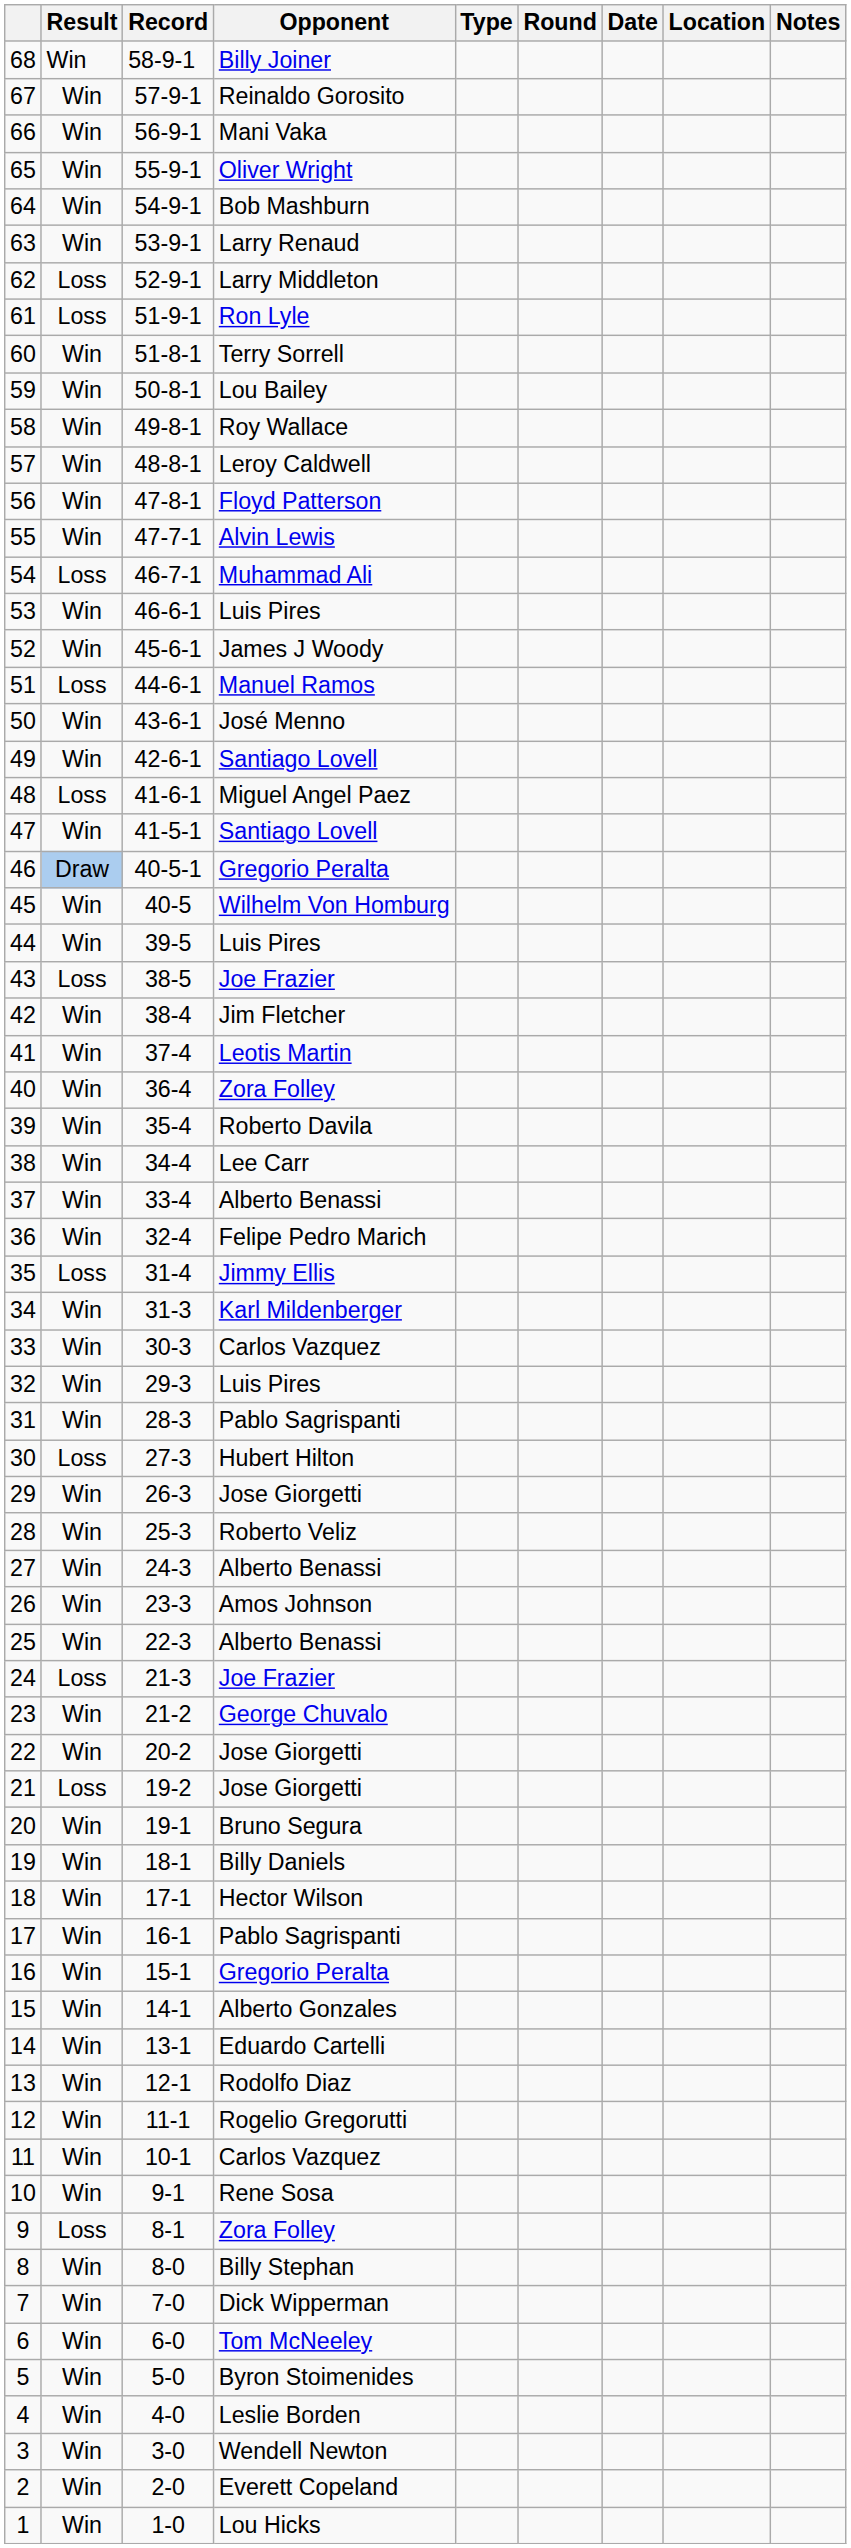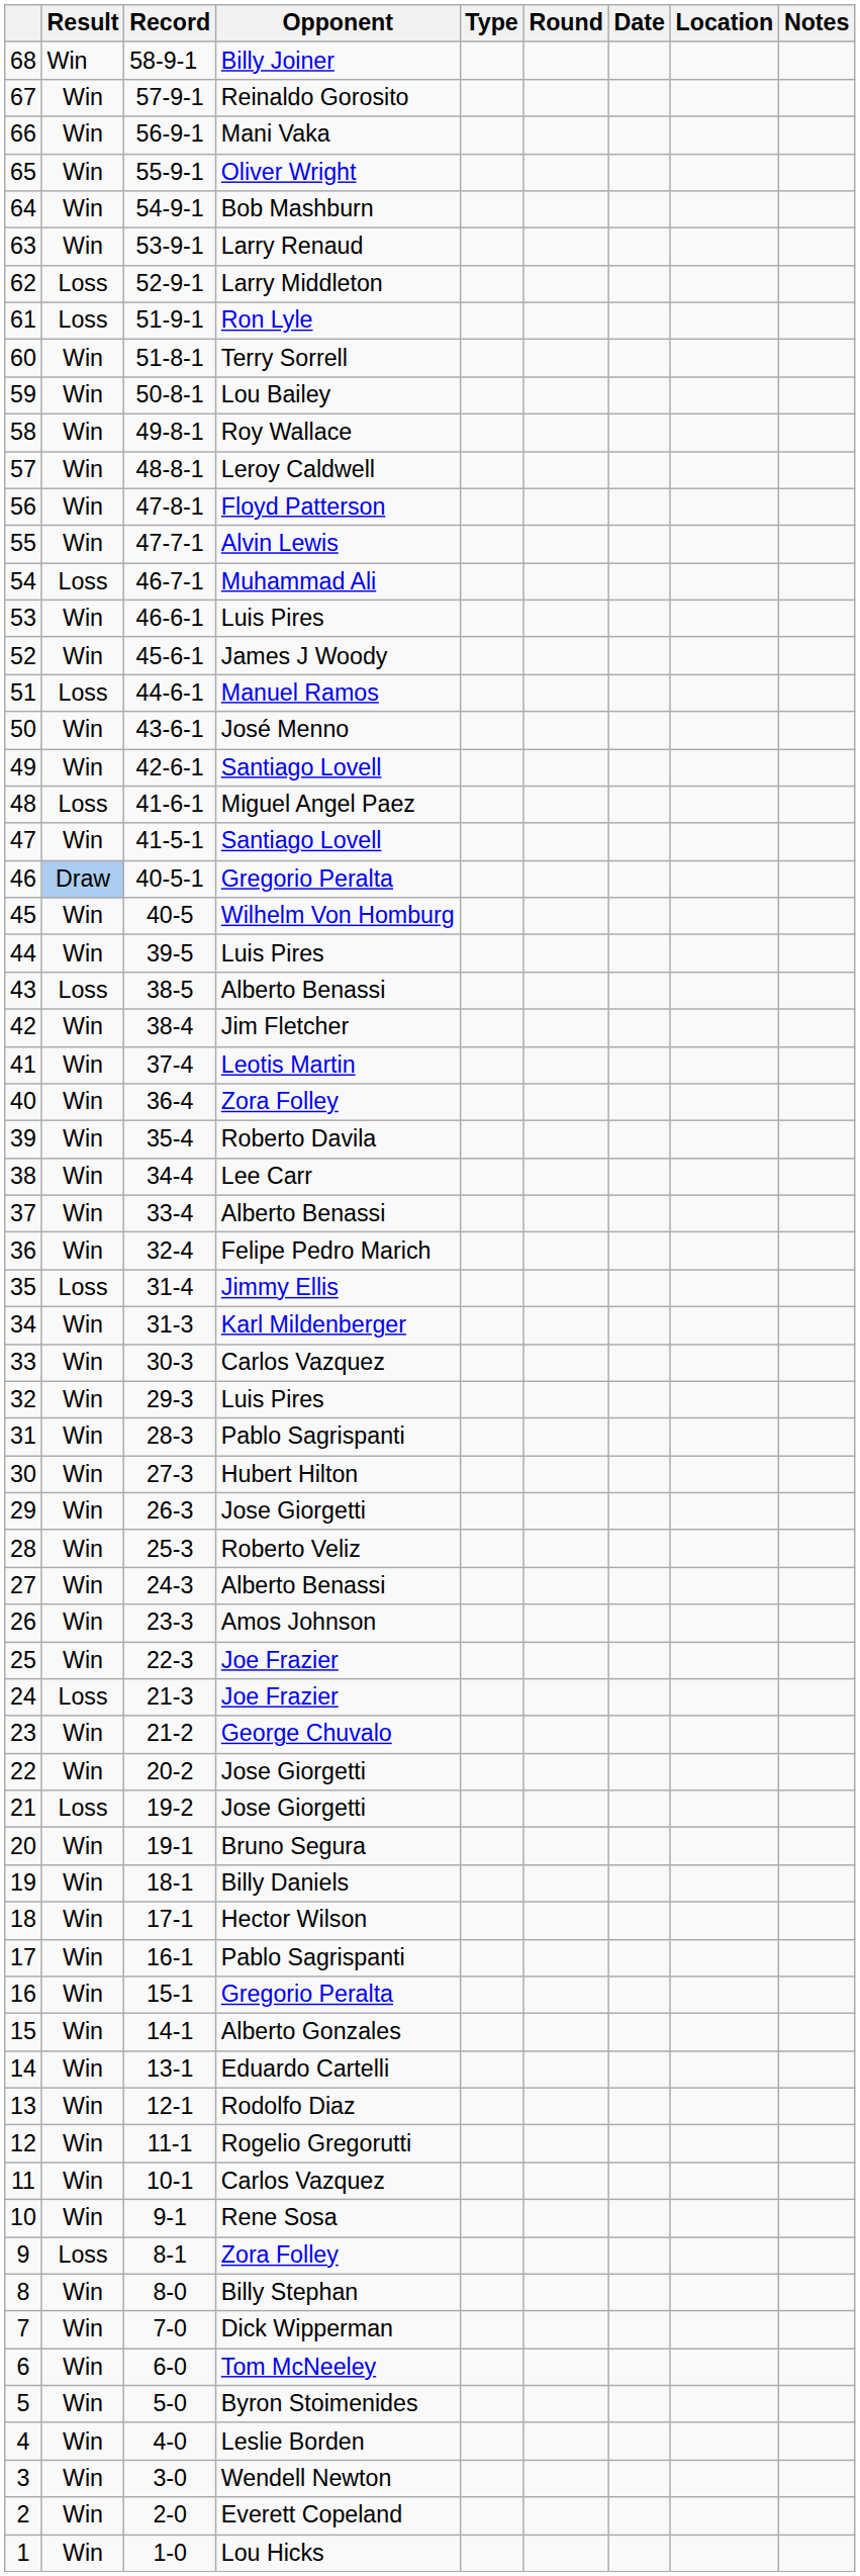43 | Opponent: Joe Frazier -> Alberto Benassi
30 | Result: Loss -> Win
25 | Opponent: Alberto Benassi -> Joe Frazier
